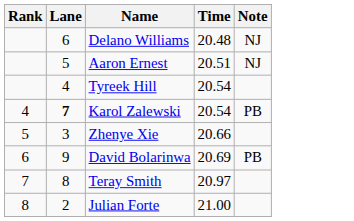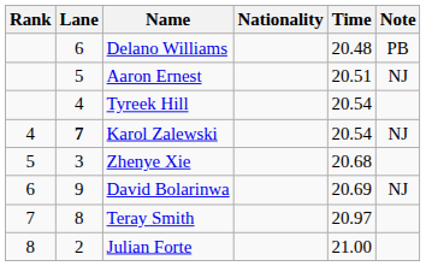+ column: Nationality
Delano Williams | Note: NJ -> PB
Karol Zalewski | Note: PB -> NJ
Zhenye Xie | Time: 20.66 -> 20.68
David Bolarinwa | Note: PB -> NJ
